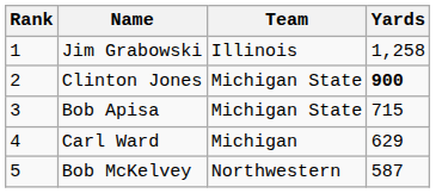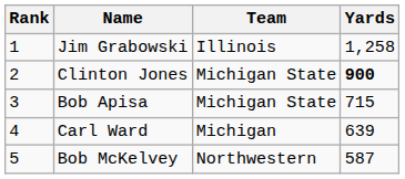Carl Ward | Yards: 629 -> 639
